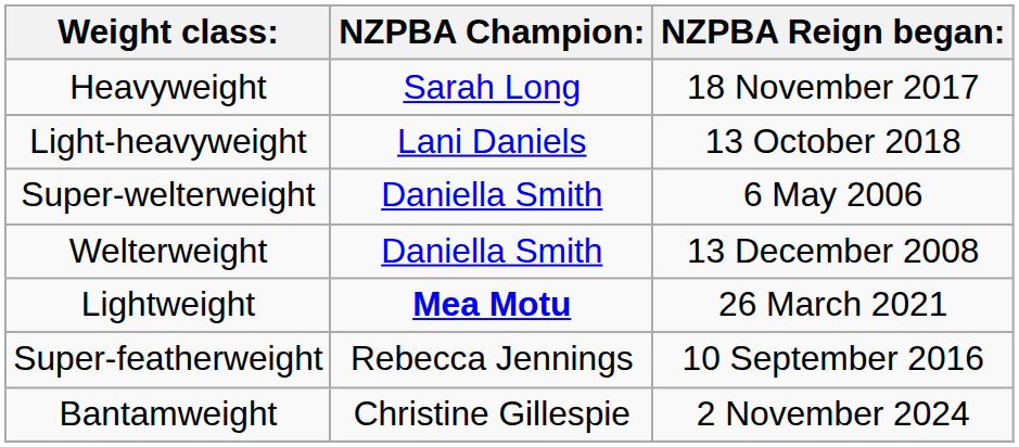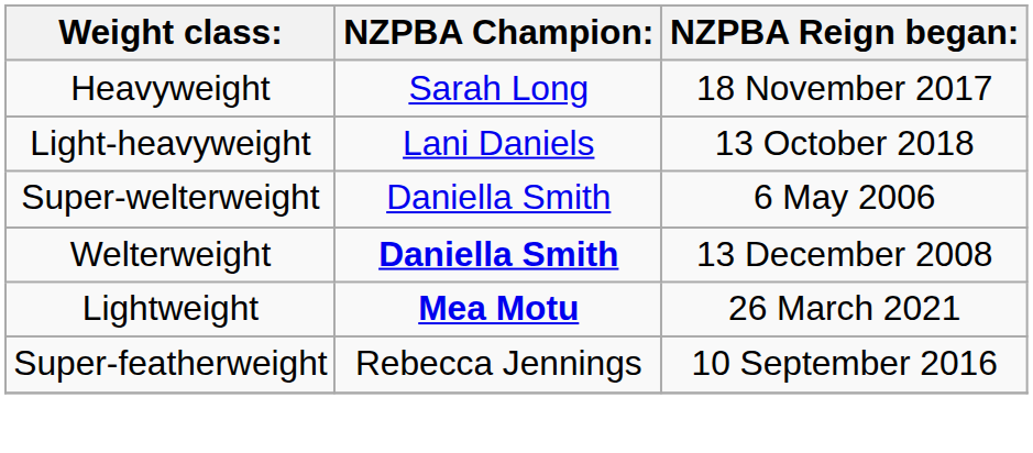Welterweight | NZPBA Champion:: normal -> bold
- row: Bantamweight | Christine Gillespie | 2 November 2024
